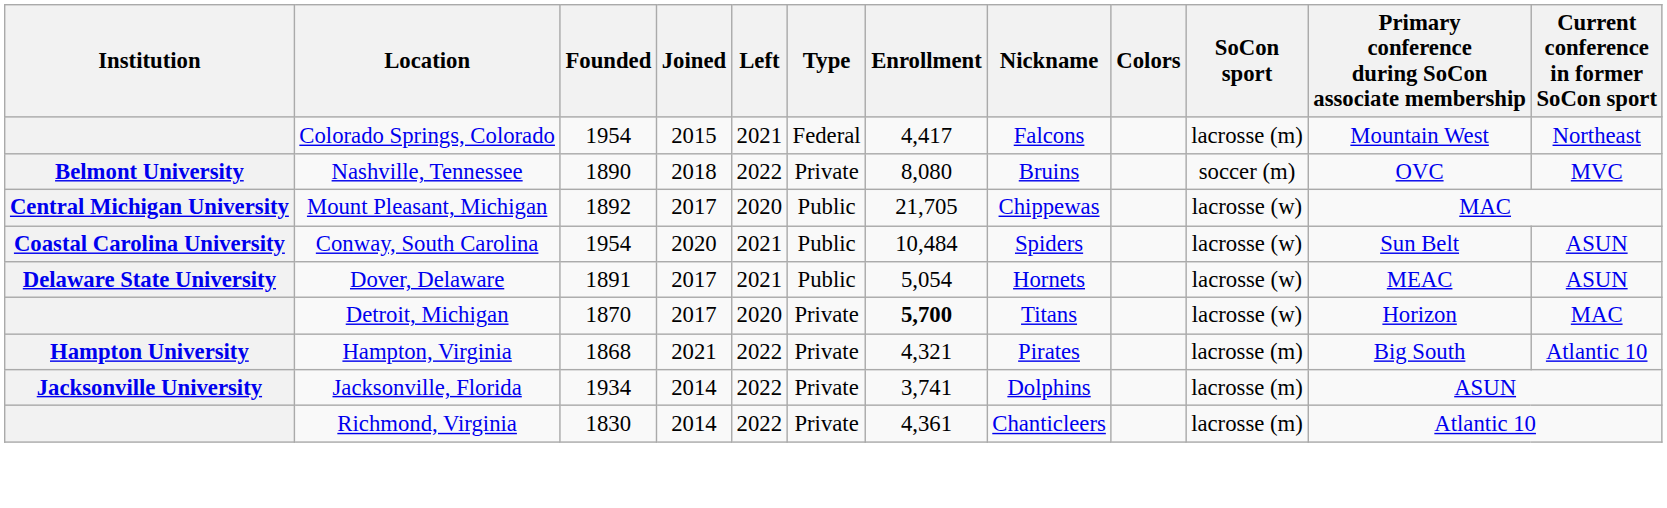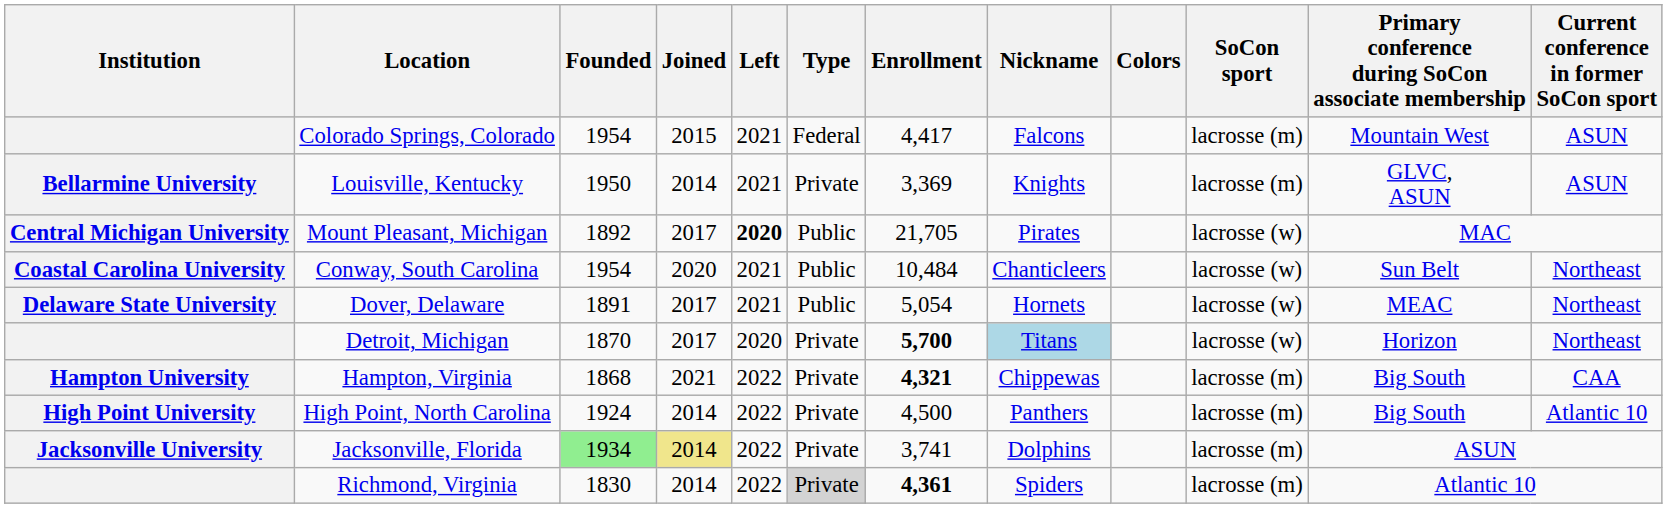Colorado Springs, Colorado | Current conference in former SoCon sport: Northeast -> ASUN
+ row: Bellarmine University | Louisville, Kentucky | 1950 | 2014 | 2021 | Private | 3,369 | Knights | lacrosse (m) | GLVC, ASUN | ASUN
- row: Belmont University | Nashville, Tennessee | 1890 | 2018 | 2022 | Private | 8,080 | Bruins | soccer (m) | OVC | MVC
Mount Pleasant, Michigan | Left: normal -> bold
Mount Pleasant, Michigan | Nickname: Chippewas -> Pirates
Conway, South Carolina | Nickname: Spiders -> Chanticleers
Conway, South Carolina | Current conference in former SoCon sport: ASUN -> Northeast
Dover, Delaware | Current conference in former SoCon sport: ASUN -> Northeast
Detroit, Michigan | Nickname: no background -> lightblue background
Detroit, Michigan | Current conference in former SoCon sport: MAC -> Northeast
Hampton, Virginia | Enrollment: normal -> bold
Hampton, Virginia | Nickname: Pirates -> Chippewas
Hampton, Virginia | Current conference in former SoCon sport: Atlantic 10 -> CAA
+ row: High Point University | High Point, North Carolina | 1924 | 2014 | 2022 | Private | 4,500 | Panthers | lacrosse (m) | Big South | Atlantic 10
Jacksonville, Florida | Founded: no background -> lightgreen background
Jacksonville, Florida | Joined: no background -> khaki background
Richmond, Virginia | Type: no background -> lightgrey background
Richmond, Virginia | Enrollment: normal -> bold
Richmond, Virginia | Nickname: Chanticleers -> Spiders
